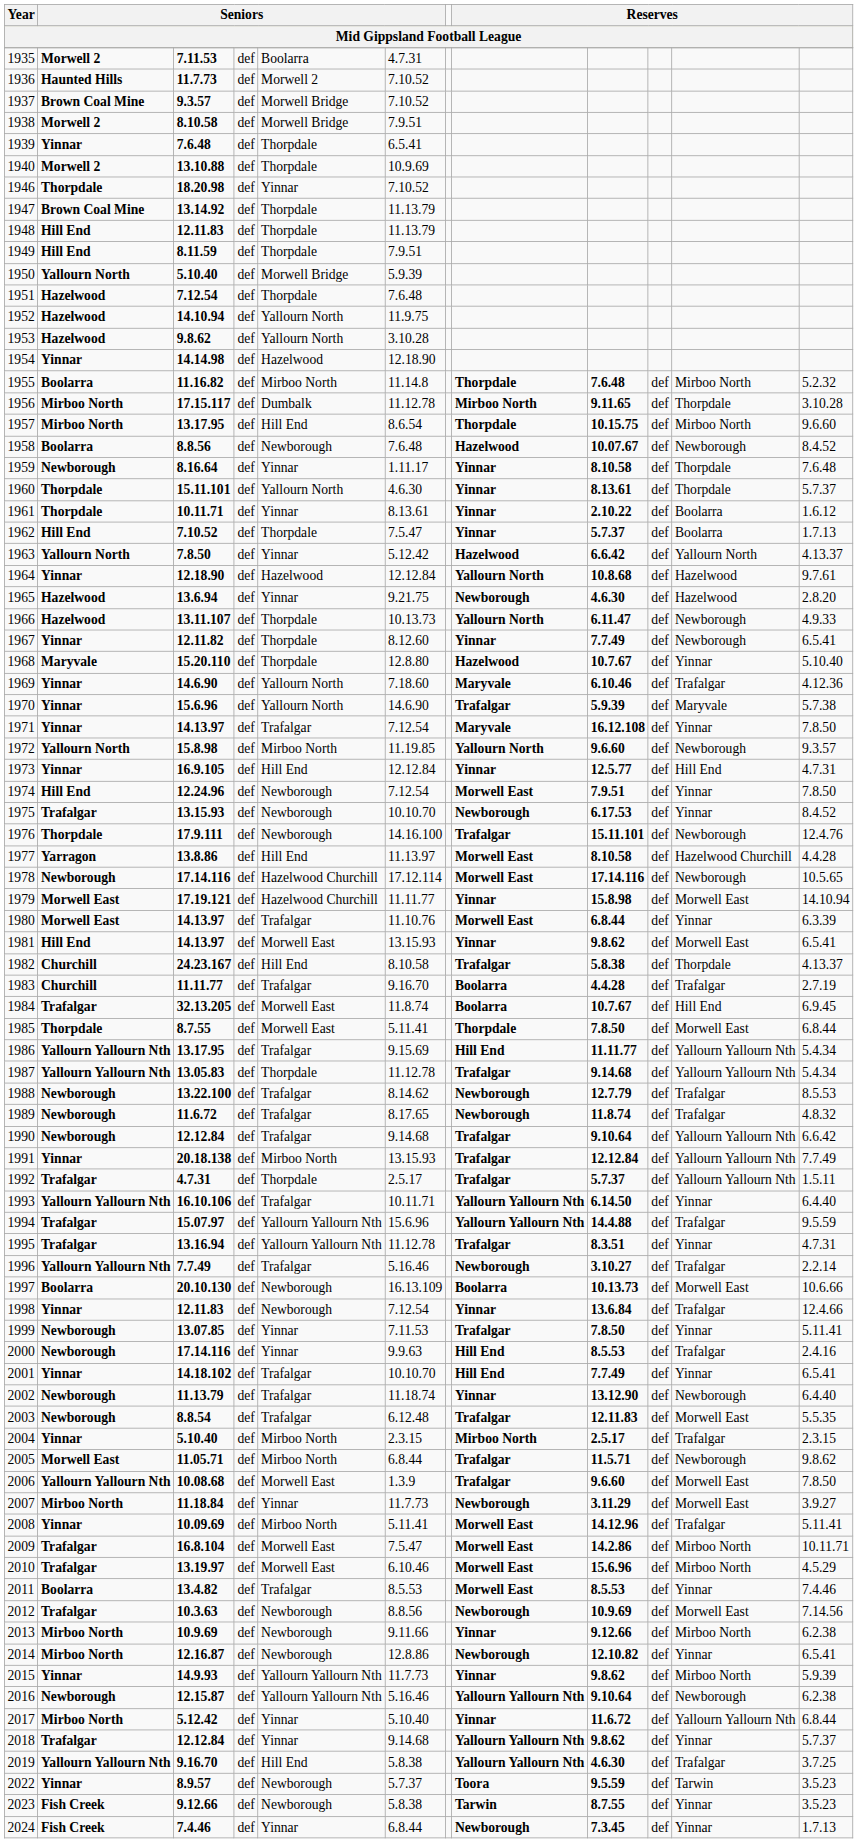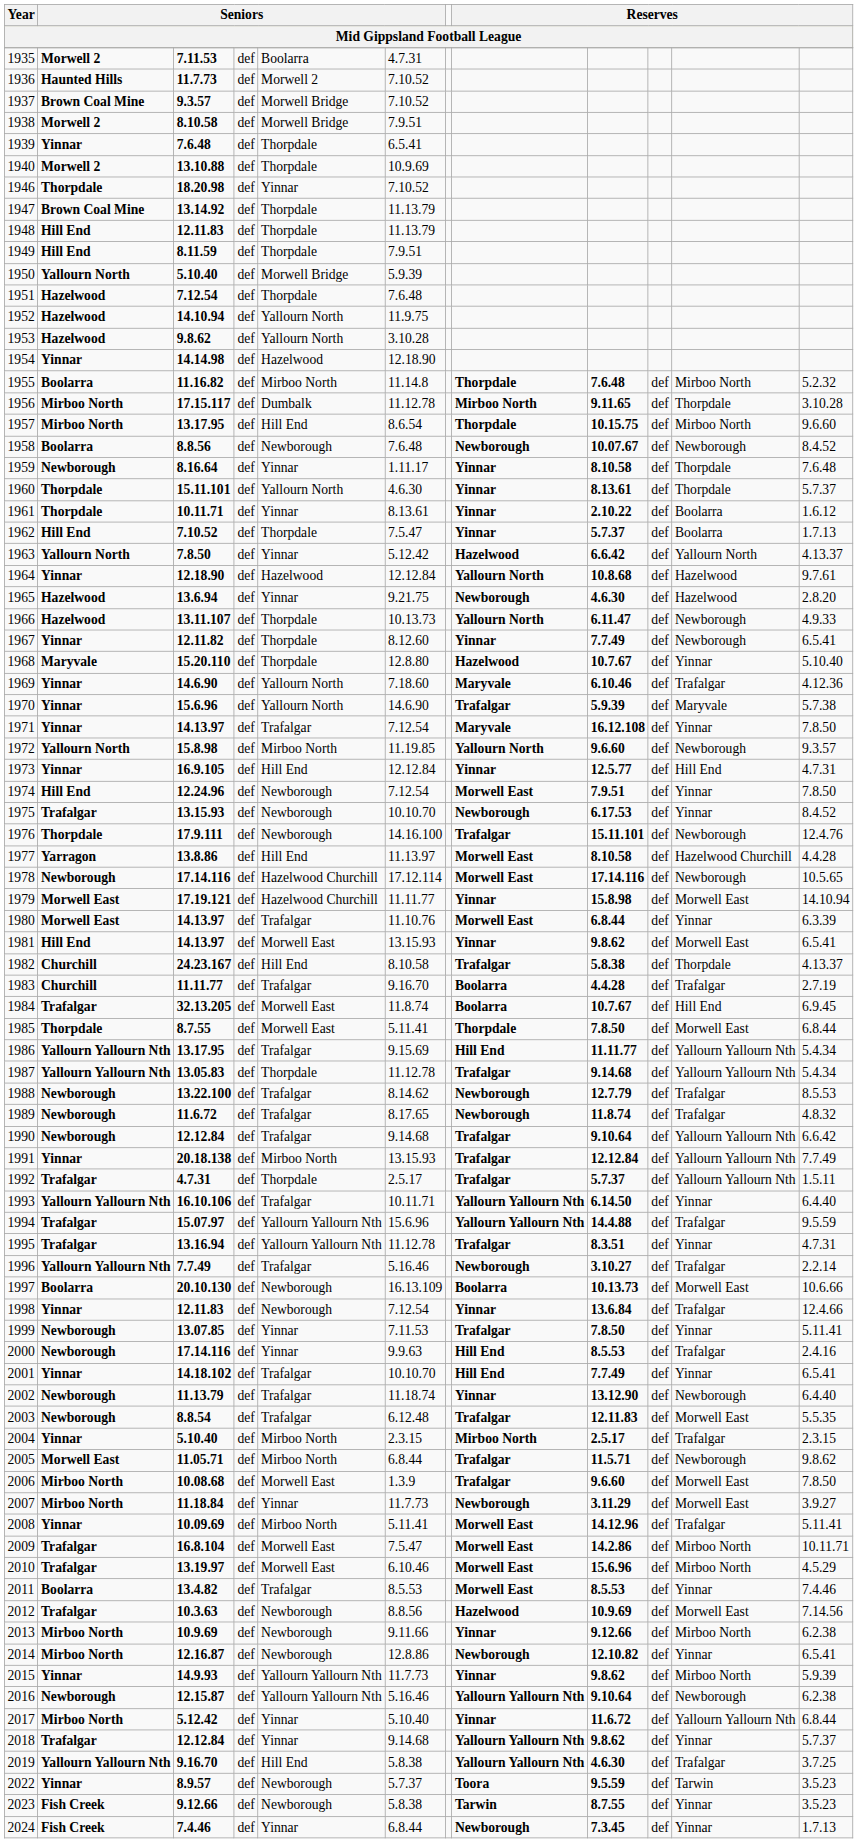1958 | column 8: Hazelwood -> Newborough
2006 | column 2: Yallourn Yallourn Nth -> Mirboo North
2012 | column 8: Newborough -> Hazelwood
